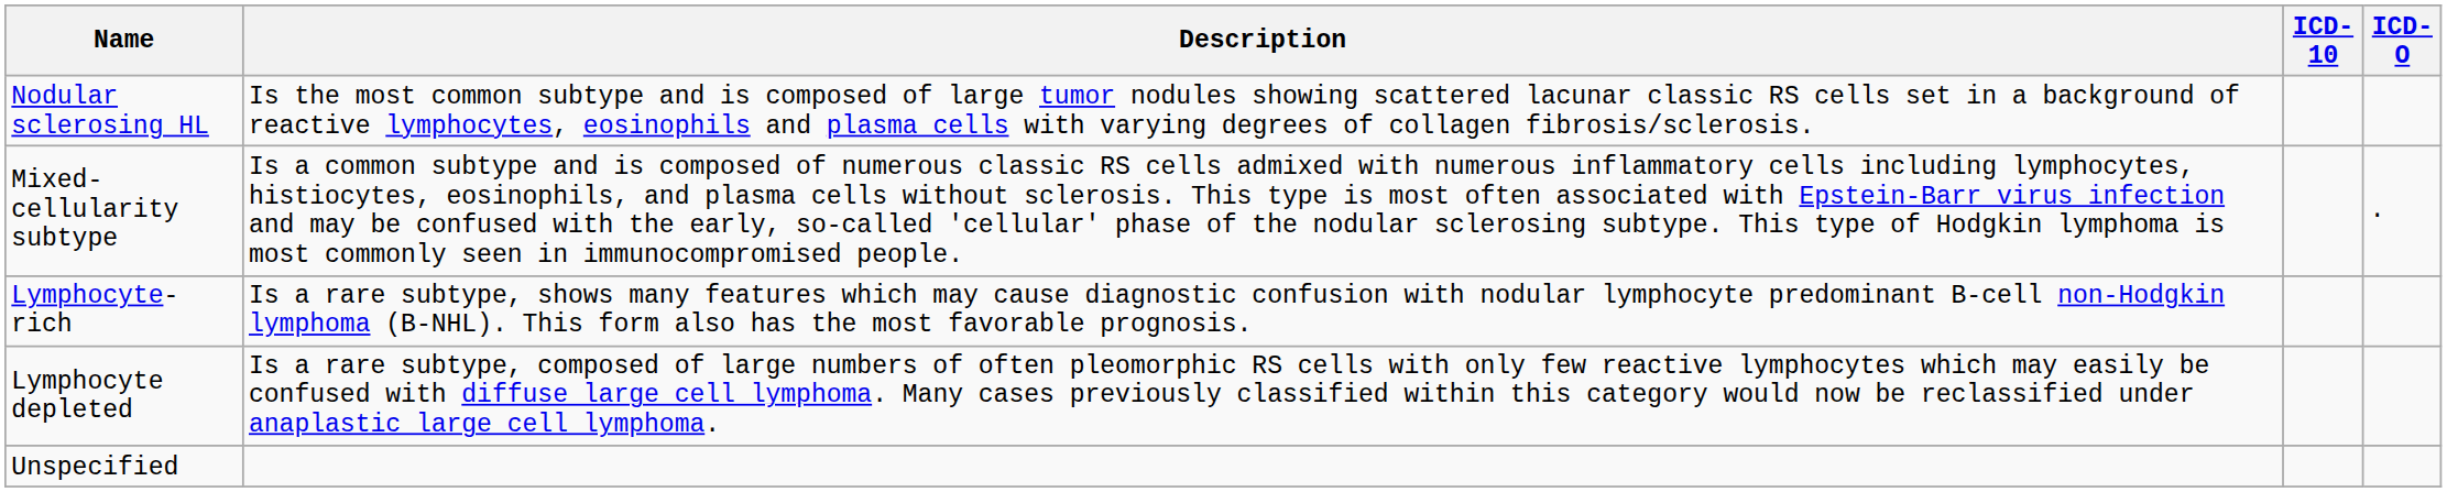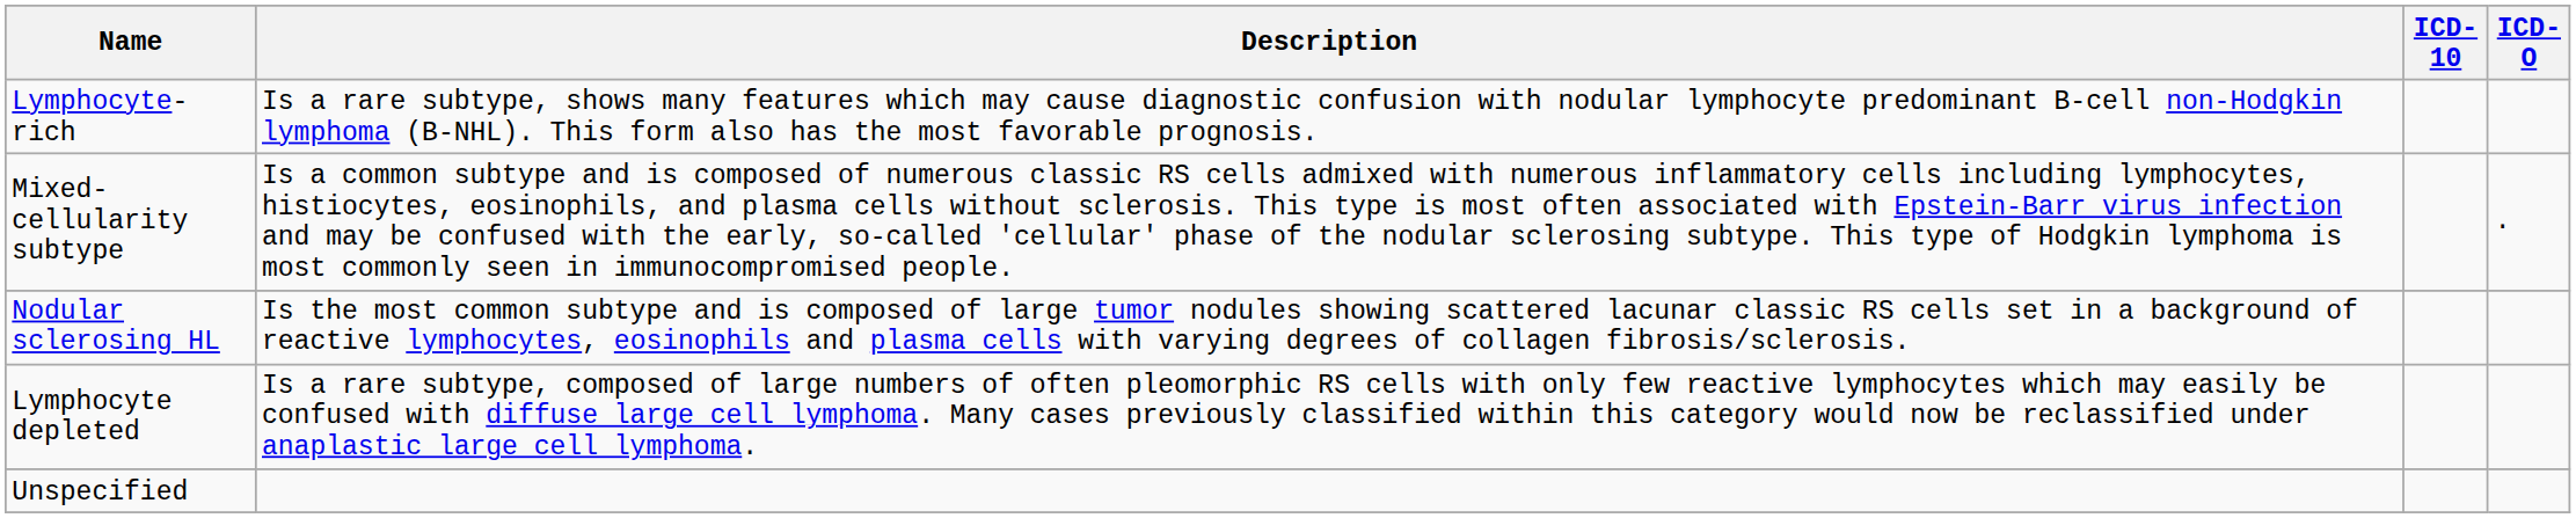rows swapped: Nodular sclerosing HL <-> Lymphocyte-rich
